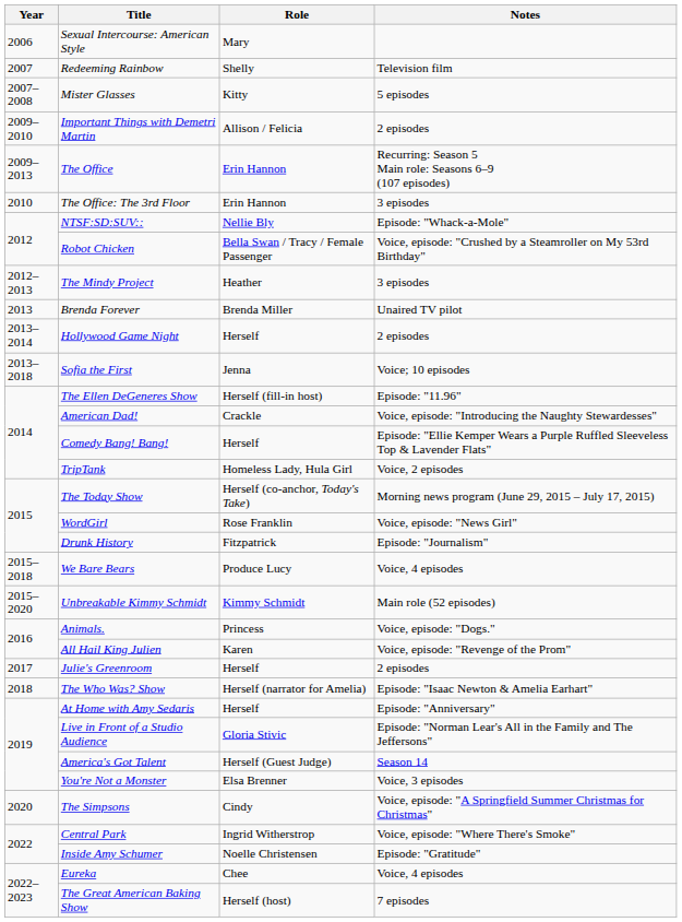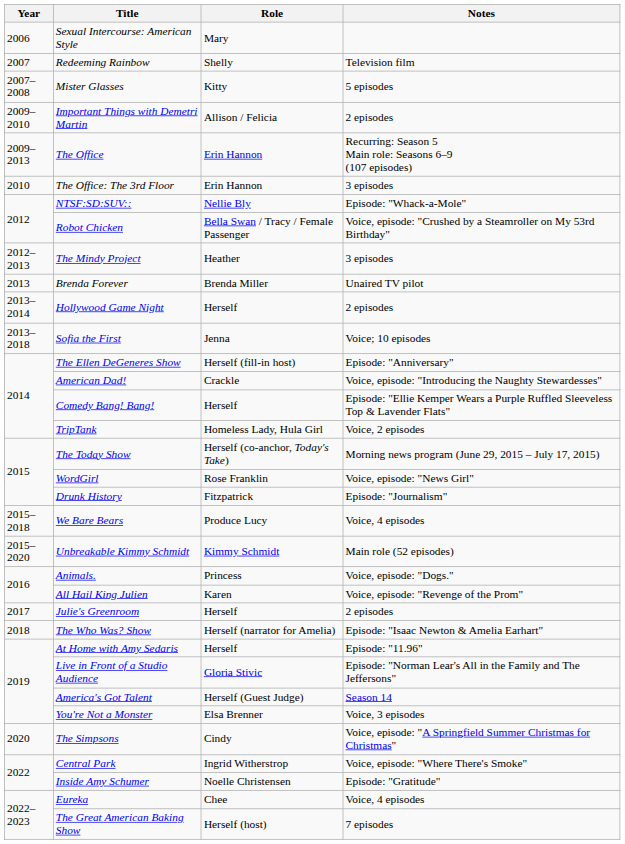The Ellen DeGeneres Show | Notes: Episode: "11.96" -> Episode: "Anniversary"
At Home with Amy Sedaris | Notes: Episode: "Anniversary" -> Episode: "11.96"
